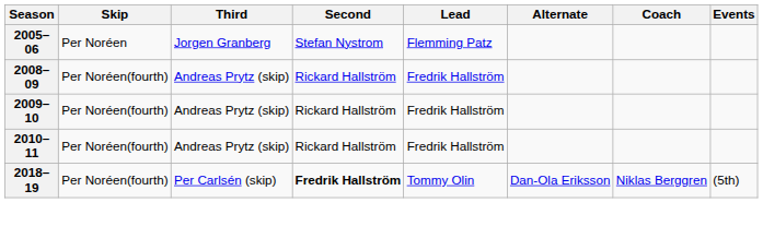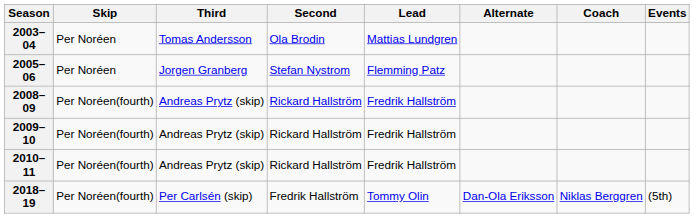+ row: 2003–04 | Per Noréen | Tomas Andersson | Ola Brodin | Mattias Lundgren
2018–19 | Second: bold -> normal
